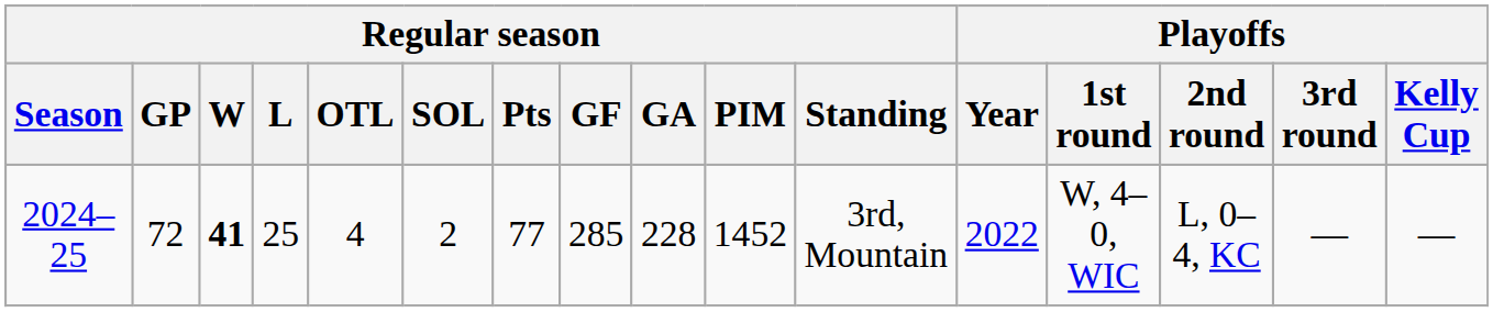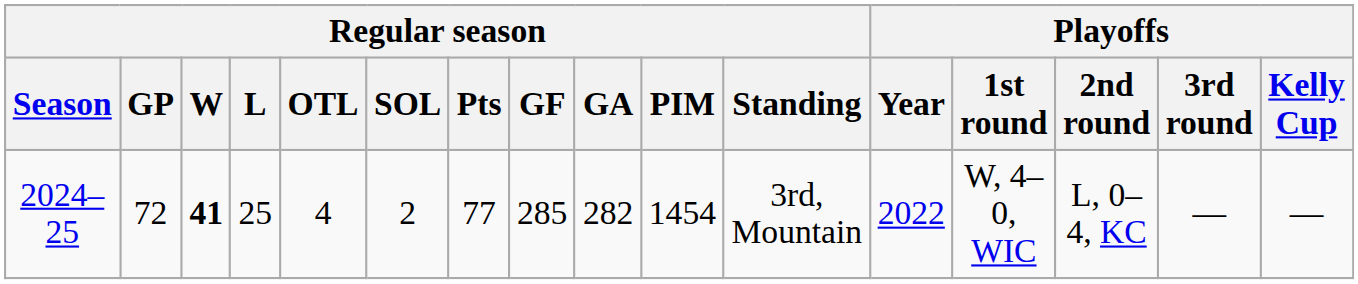2024–25 | Regular season / GA: 228 -> 282
2024–25 | Regular season / PIM: 1452 -> 1454
